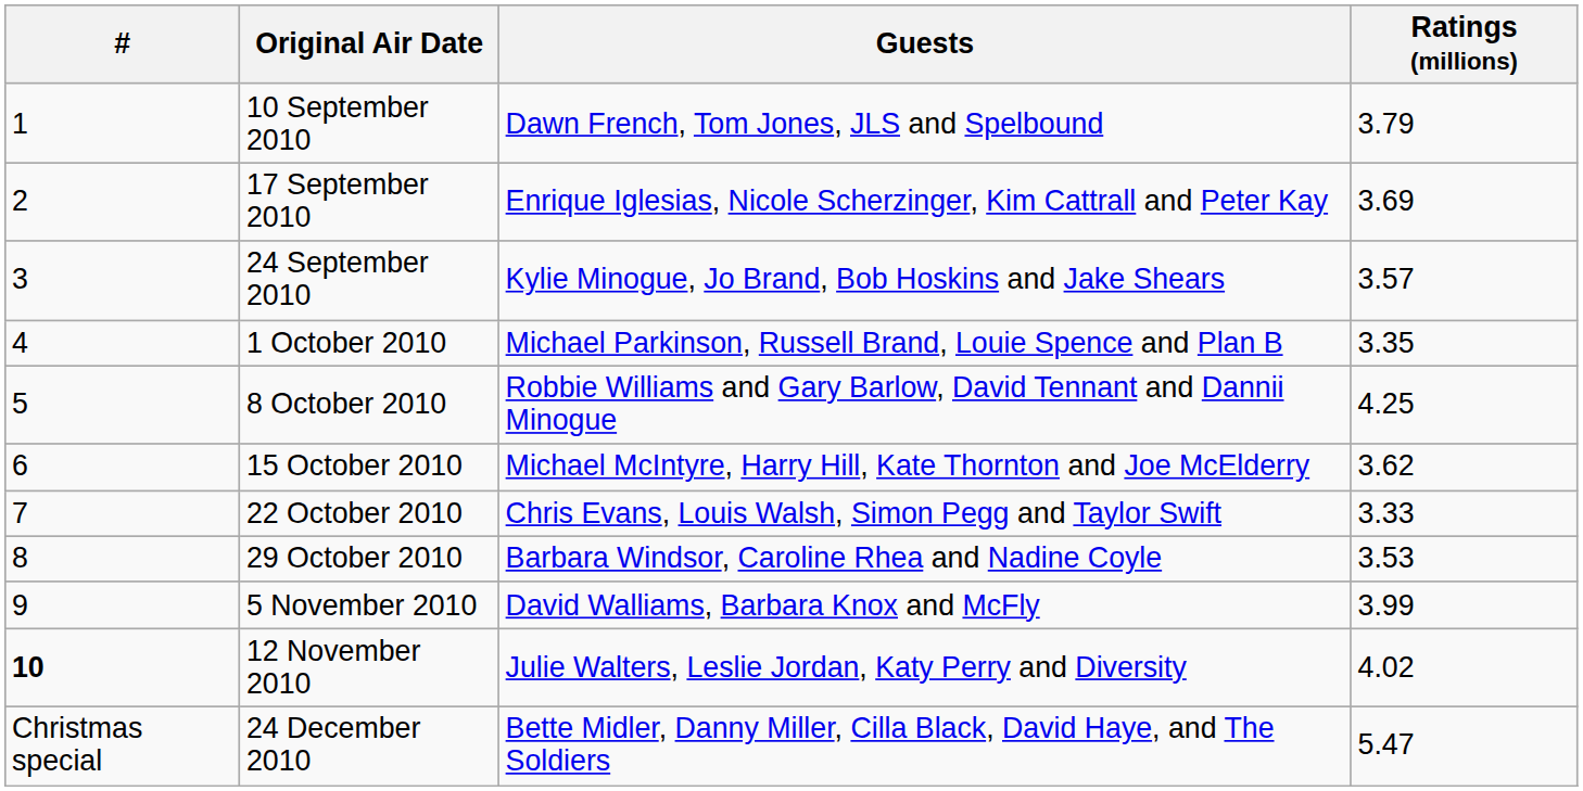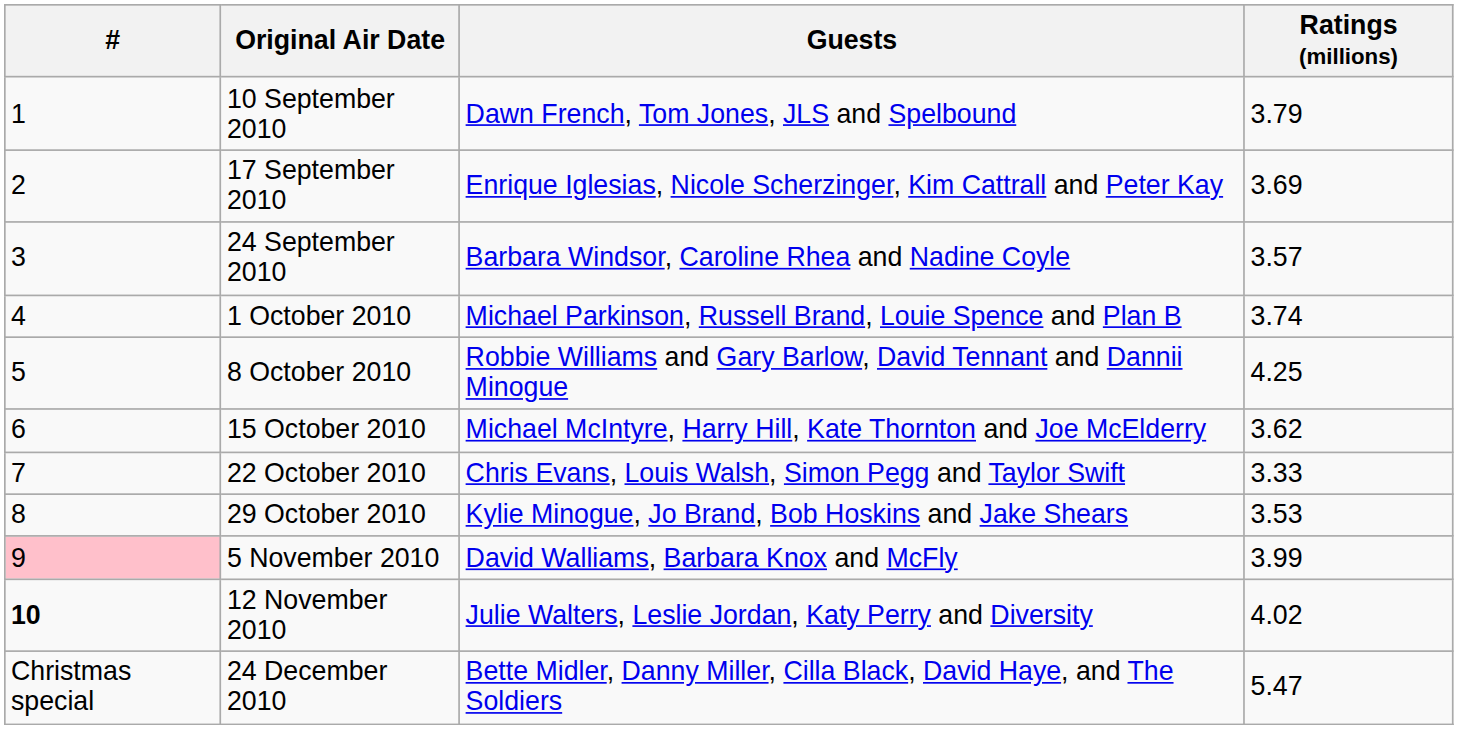24 September 2010 | Guests: Kylie Minogue, Jo Brand, Bob Hoskins and Jake Shears -> Barbara Windsor, Caroline Rhea and Nadine Coyle
1 October 2010 | Ratings (millions): 3.35 -> 3.74
29 October 2010 | Guests: Barbara Windsor, Caroline Rhea and Nadine Coyle -> Kylie Minogue, Jo Brand, Bob Hoskins and Jake Shears
5 November 2010 | #: no background -> pink background
